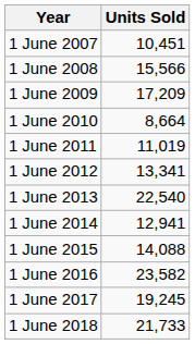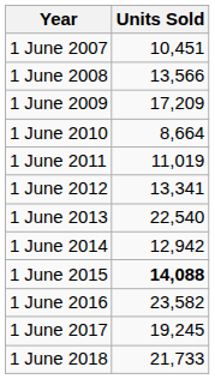1 June 2008 | Units Sold: 15,566 -> 13,566
1 June 2014 | Units Sold: 12,941 -> 12,942
1 June 2015 | Units Sold: normal -> bold
